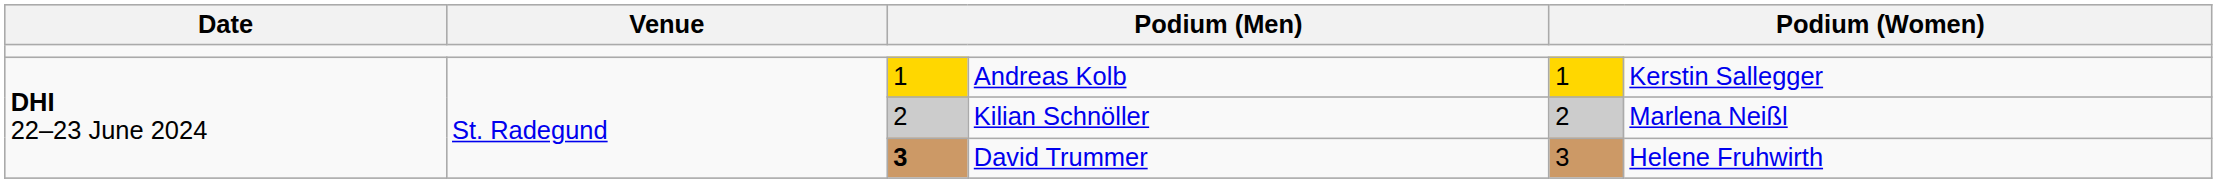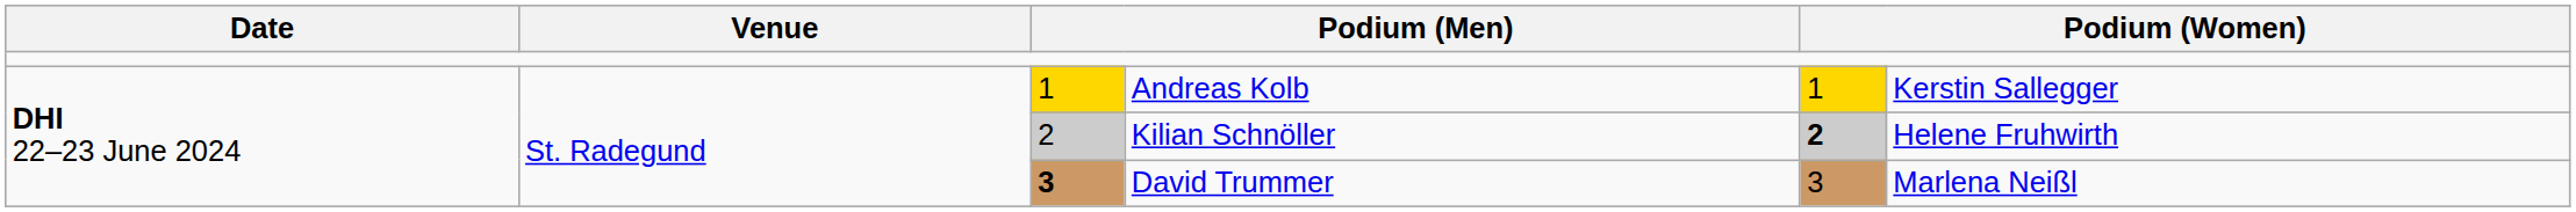Kilian Schnöller | column 5: normal -> bold
Kilian Schnöller | column 6: Marlena Neißl -> Helene Fruhwirth
David Trummer | column 6: Helene Fruhwirth -> Marlena Neißl
